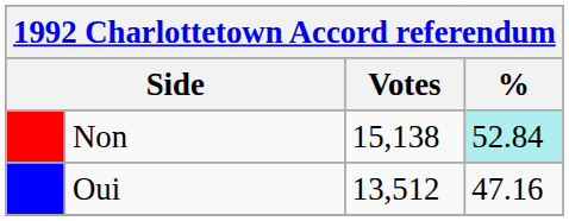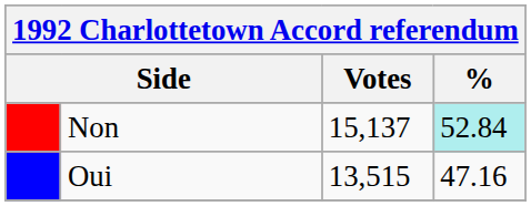Non | Votes: 15,138 -> 15,137
Oui | Votes: 13,512 -> 13,515
